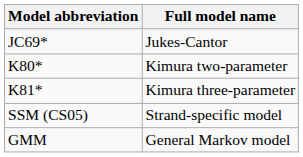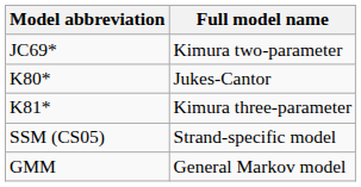JC69* | Full model name: Jukes-Cantor -> Kimura two-parameter
K80* | Full model name: Kimura two-parameter -> Jukes-Cantor
